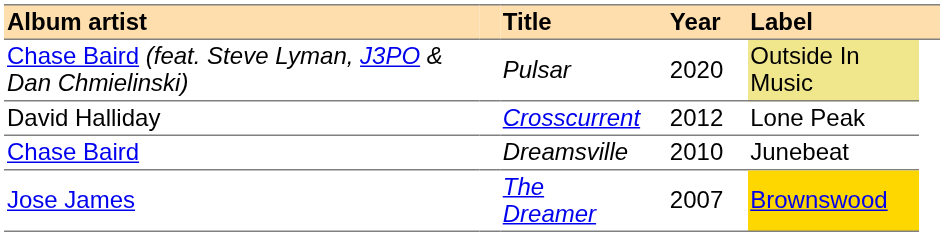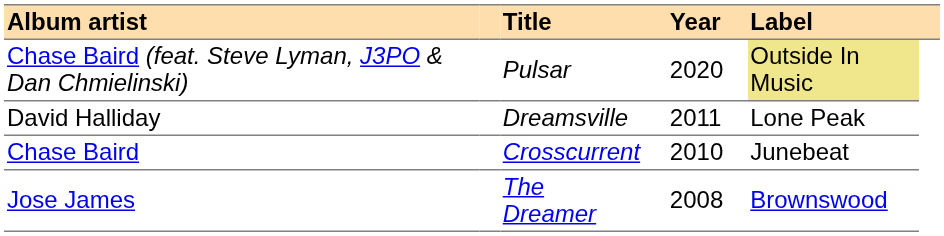David Halliday | Title: Crosscurrent -> Dreamsville
David Halliday | Year: 2012 -> 2011
Chase Baird | Title: Dreamsville -> Crosscurrent
Jose James | Year: 2007 -> 2008
Jose James | Label: gold background -> no background
